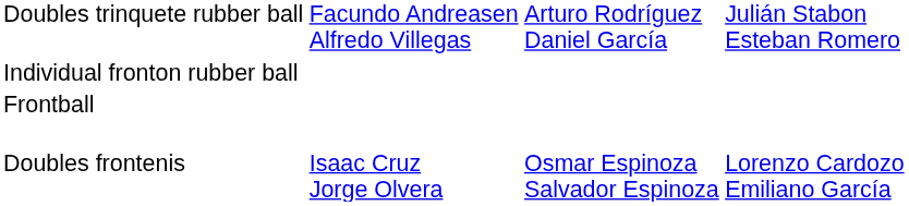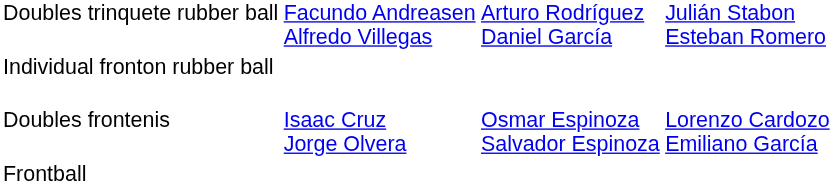rows swapped: Doubles frontenis <-> Frontball
